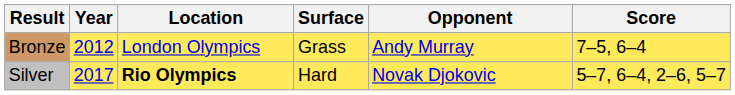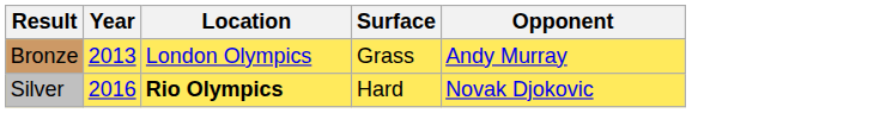- column: Score | 7–5, 6–4 | 5–7, 6–4, 2–6, 5–7
Bronze | Year: 2012 -> 2013
Silver | Year: 2017 -> 2016
